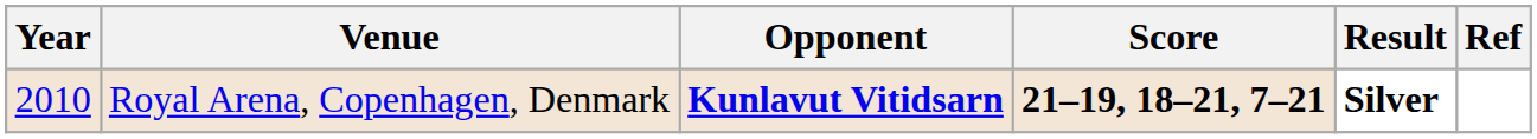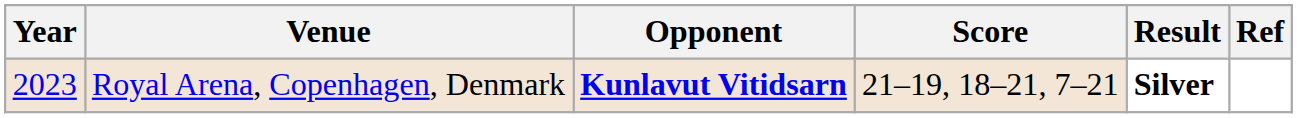Royal Arena, Copenhagen, Denmark | Year: 2010 -> 2023
Royal Arena, Copenhagen, Denmark | Score: bold -> normal
